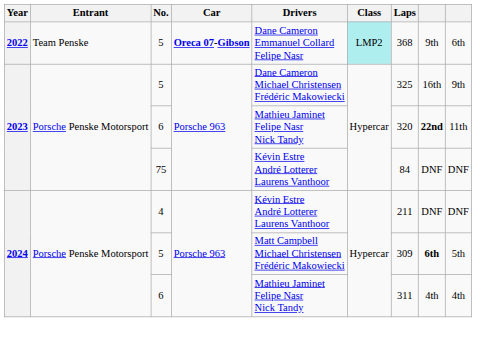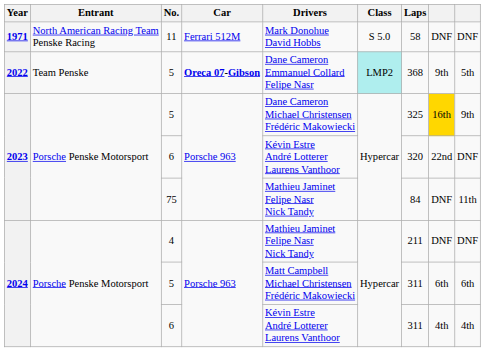+ row: 1971 | North American Racing Team Penske Racing | 11 | Ferrari 512M | Mark Donohue David Hobbs | S 5.0 | 58 | DNF | DNF
2022 / 5 | column 9: 6th -> 5th
2023 / 5 | column 8: no background -> gold background
2023 / 6 | Drivers: Mathieu Jaminet Felipe Nasr Nick Tandy -> Kévin Estre André Lotterer Laurens Vanthoor
2023 / 6 | column 8: bold -> normal
2023 / 6 | column 9: 11th -> DNF
75 | Drivers: Kévin Estre André Lotterer Laurens Vanthoor -> Mathieu Jaminet Felipe Nasr Nick Tandy
75 | column 9: DNF -> 11th
4 | Drivers: Kévin Estre André Lotterer Laurens Vanthoor -> Mathieu Jaminet Felipe Nasr Nick Tandy
2024 / 5 | Laps: 309 -> 311
2024 / 5 | column 8: bold -> normal
2024 / 5 | column 9: 5th -> 6th
2024 / 6 | Drivers: Mathieu Jaminet Felipe Nasr Nick Tandy -> Kévin Estre André Lotterer Laurens Vanthoor
